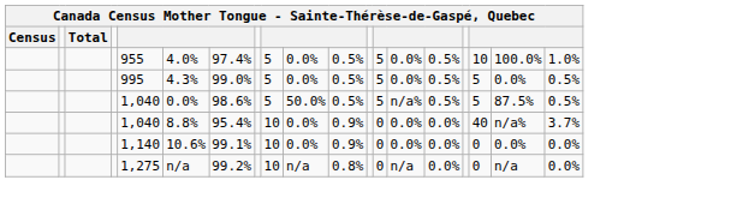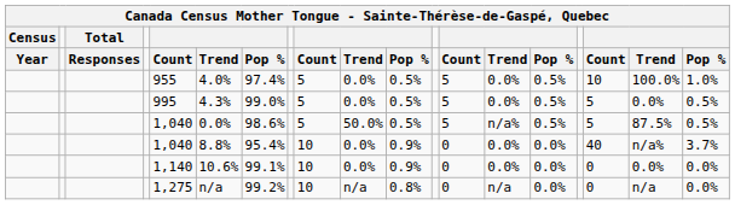+ row: Year | Responses | Count | Trend | Pop % | Count | Trend | Pop % | Count | Trend | Pop % | Count | Trend | Pop %
